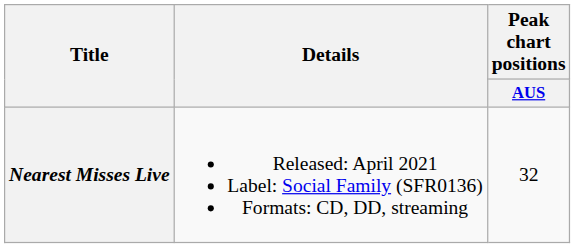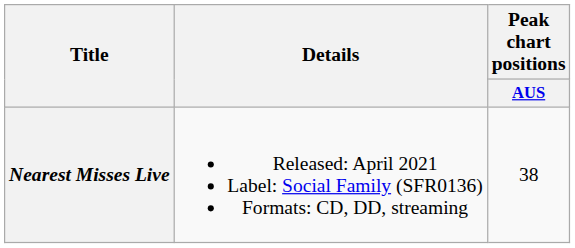Nearest Misses Live | Peak chart positions / AUS: 32 -> 38
